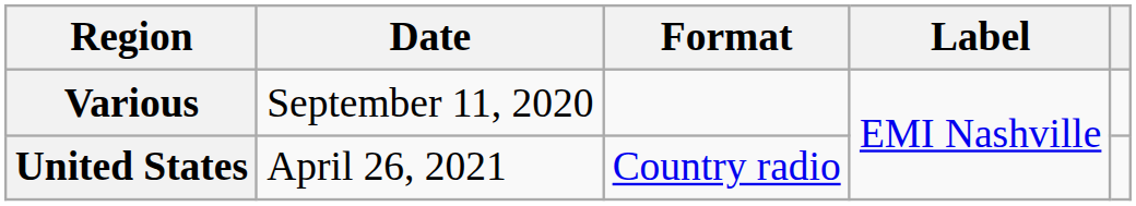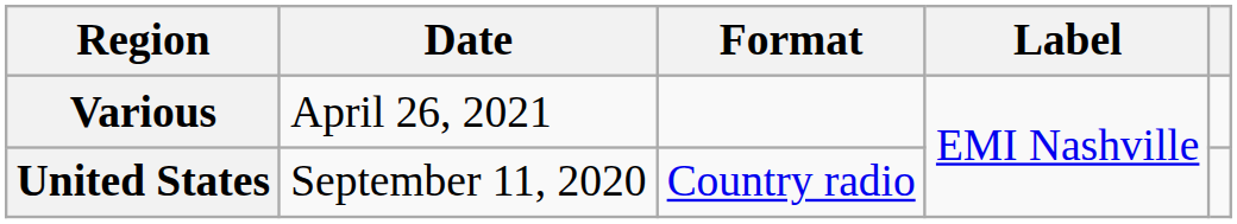Various | Date: September 11, 2020 -> April 26, 2021
United States | Date: April 26, 2021 -> September 11, 2020
